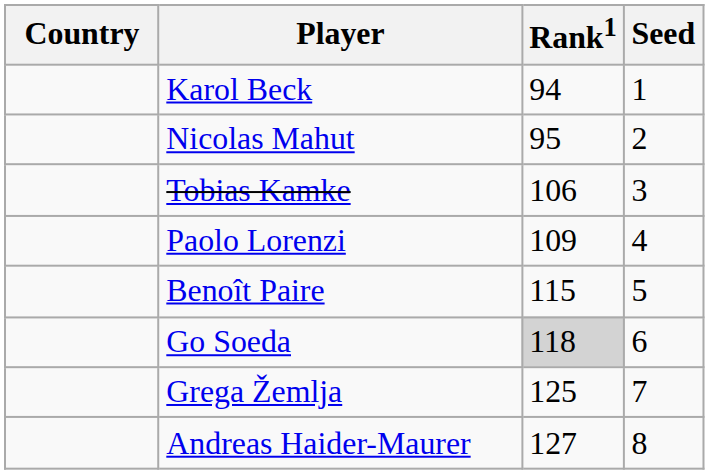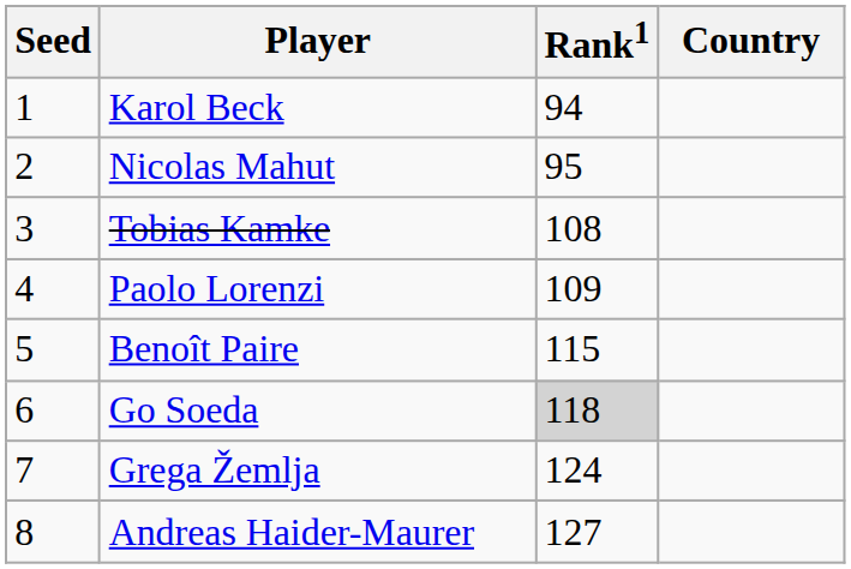columns swapped: Country <-> Seed
Tobias Kamke | Rank1: 106 -> 108
Grega Žemlja | Rank1: 125 -> 124
